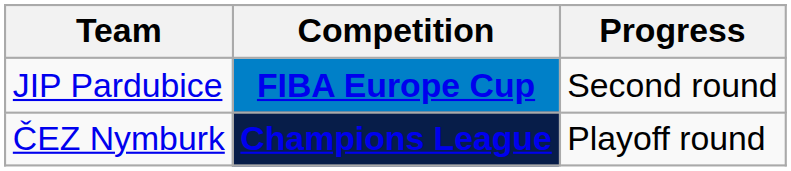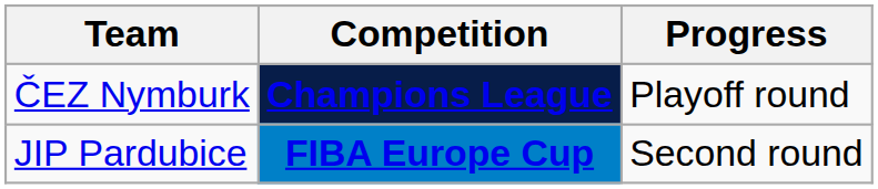rows swapped: ČEZ Nymburk <-> JIP Pardubice
